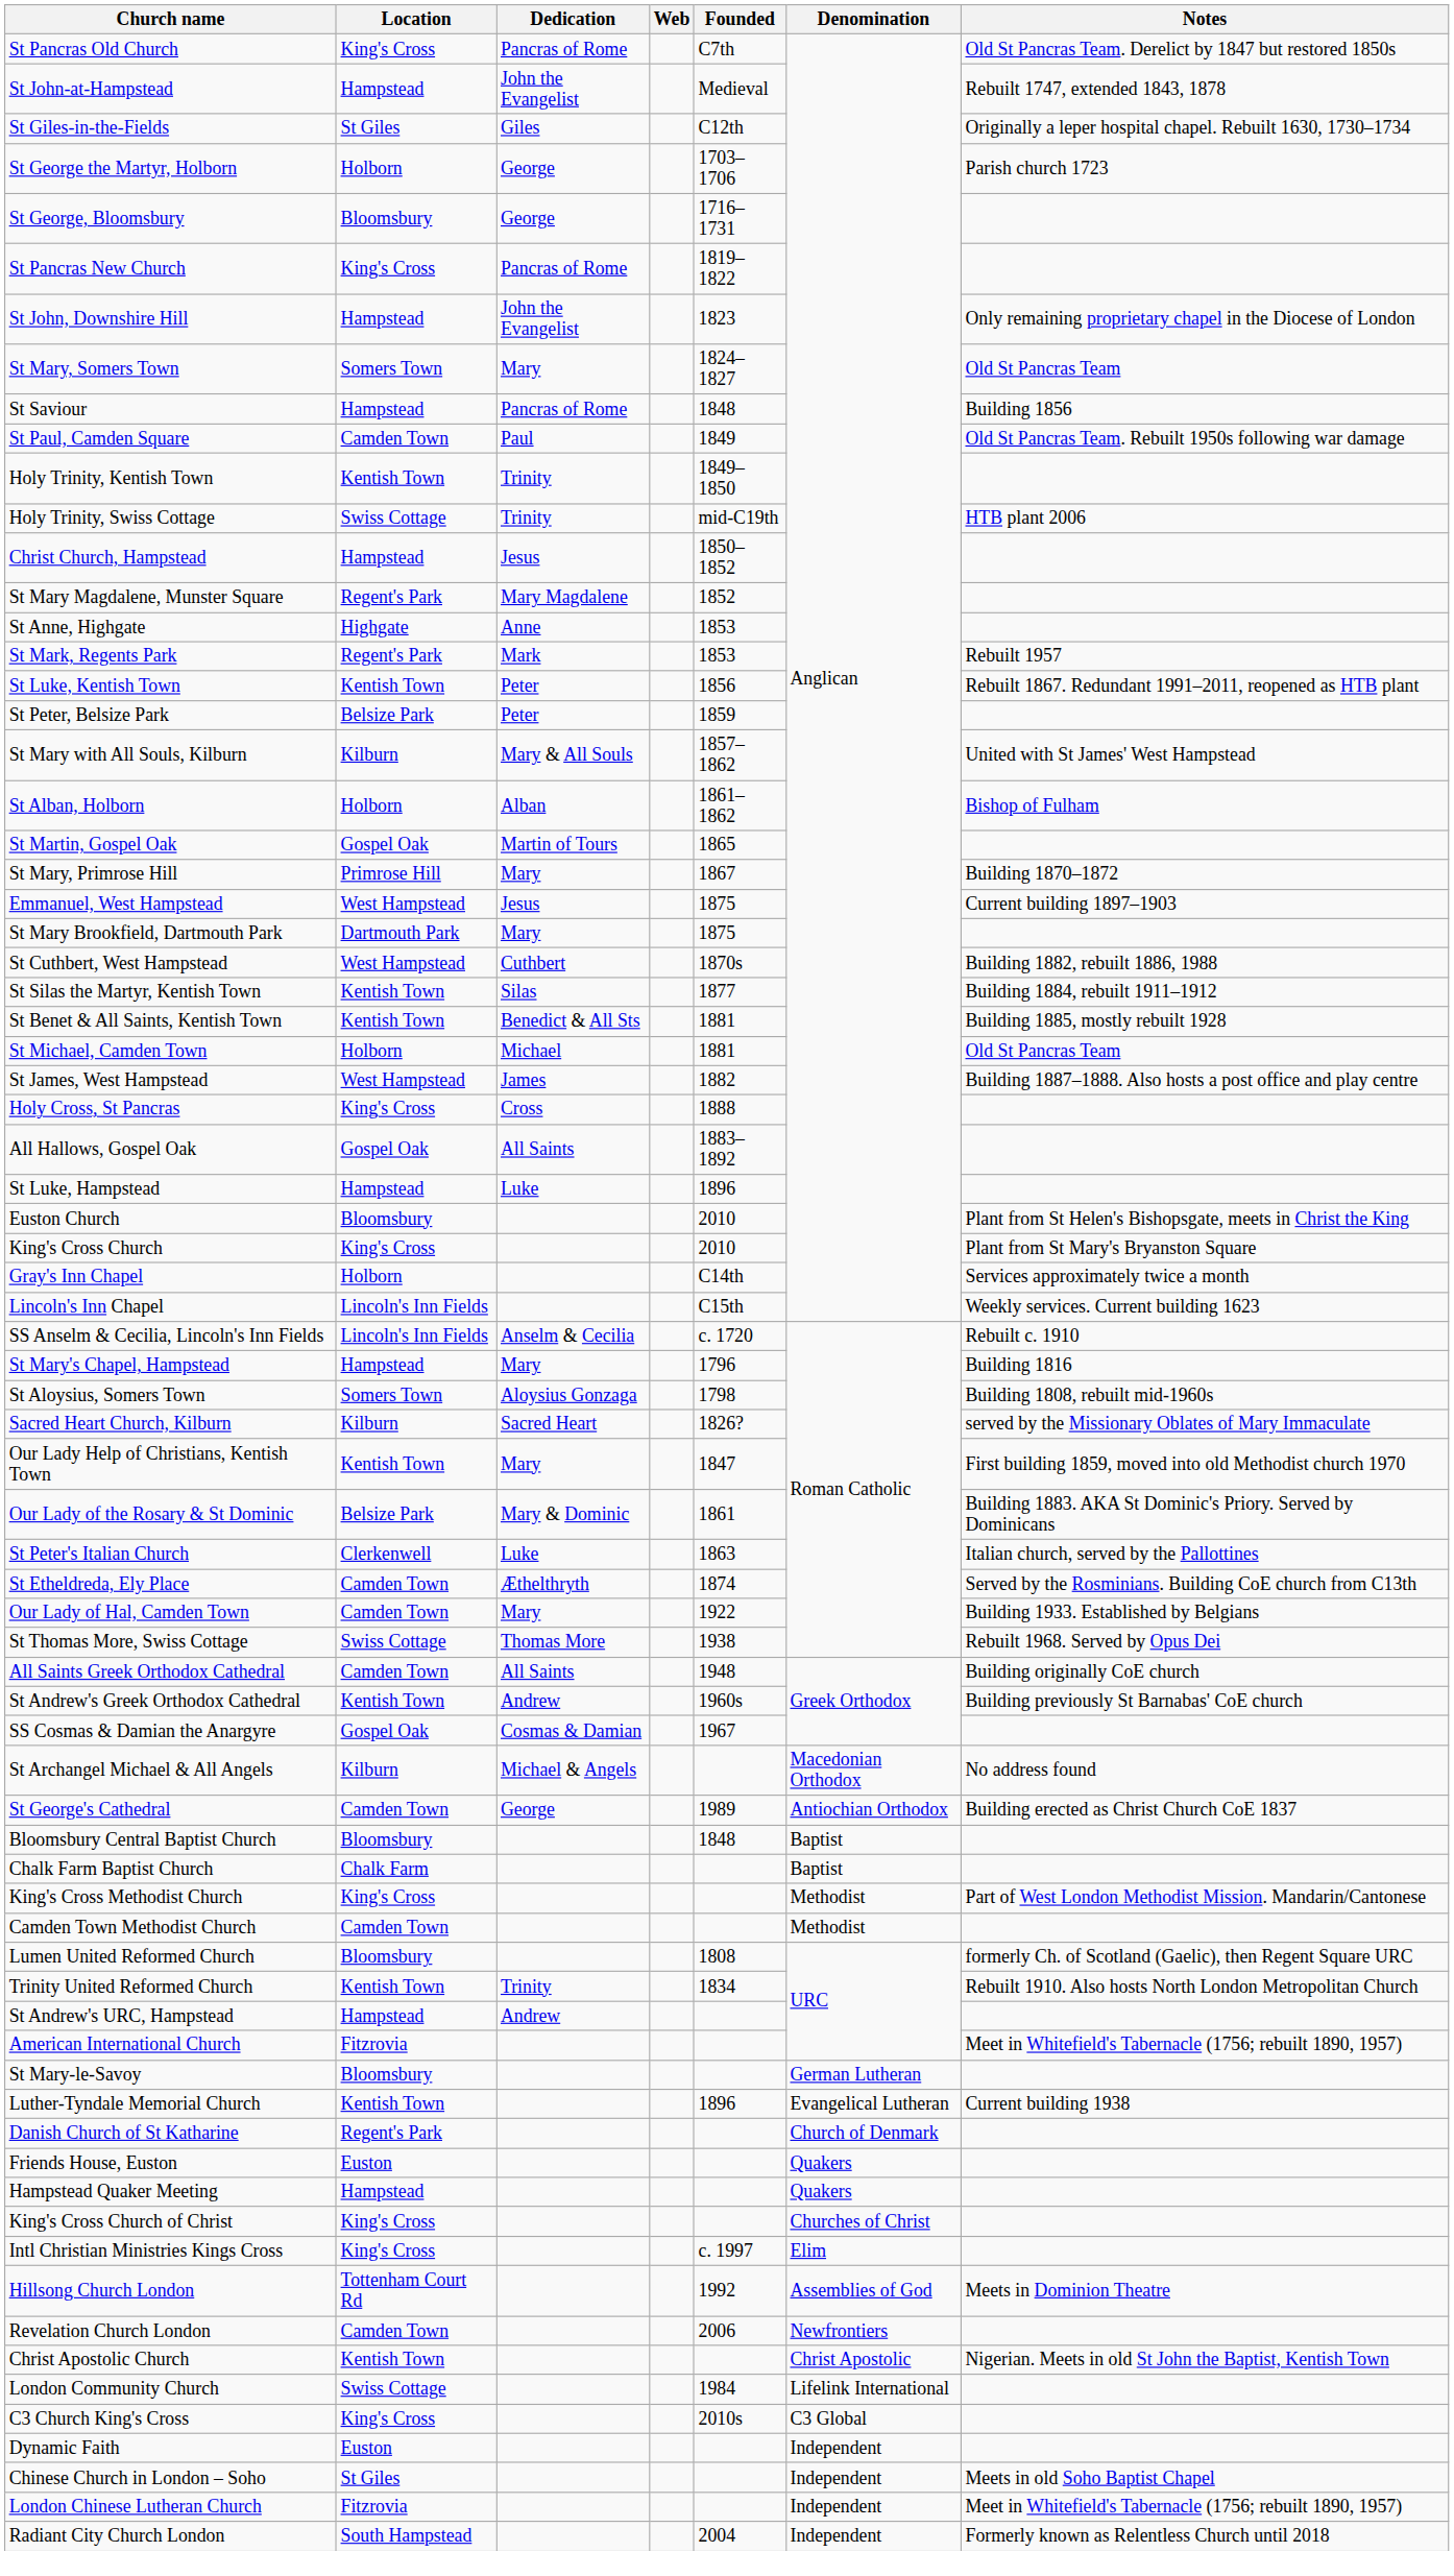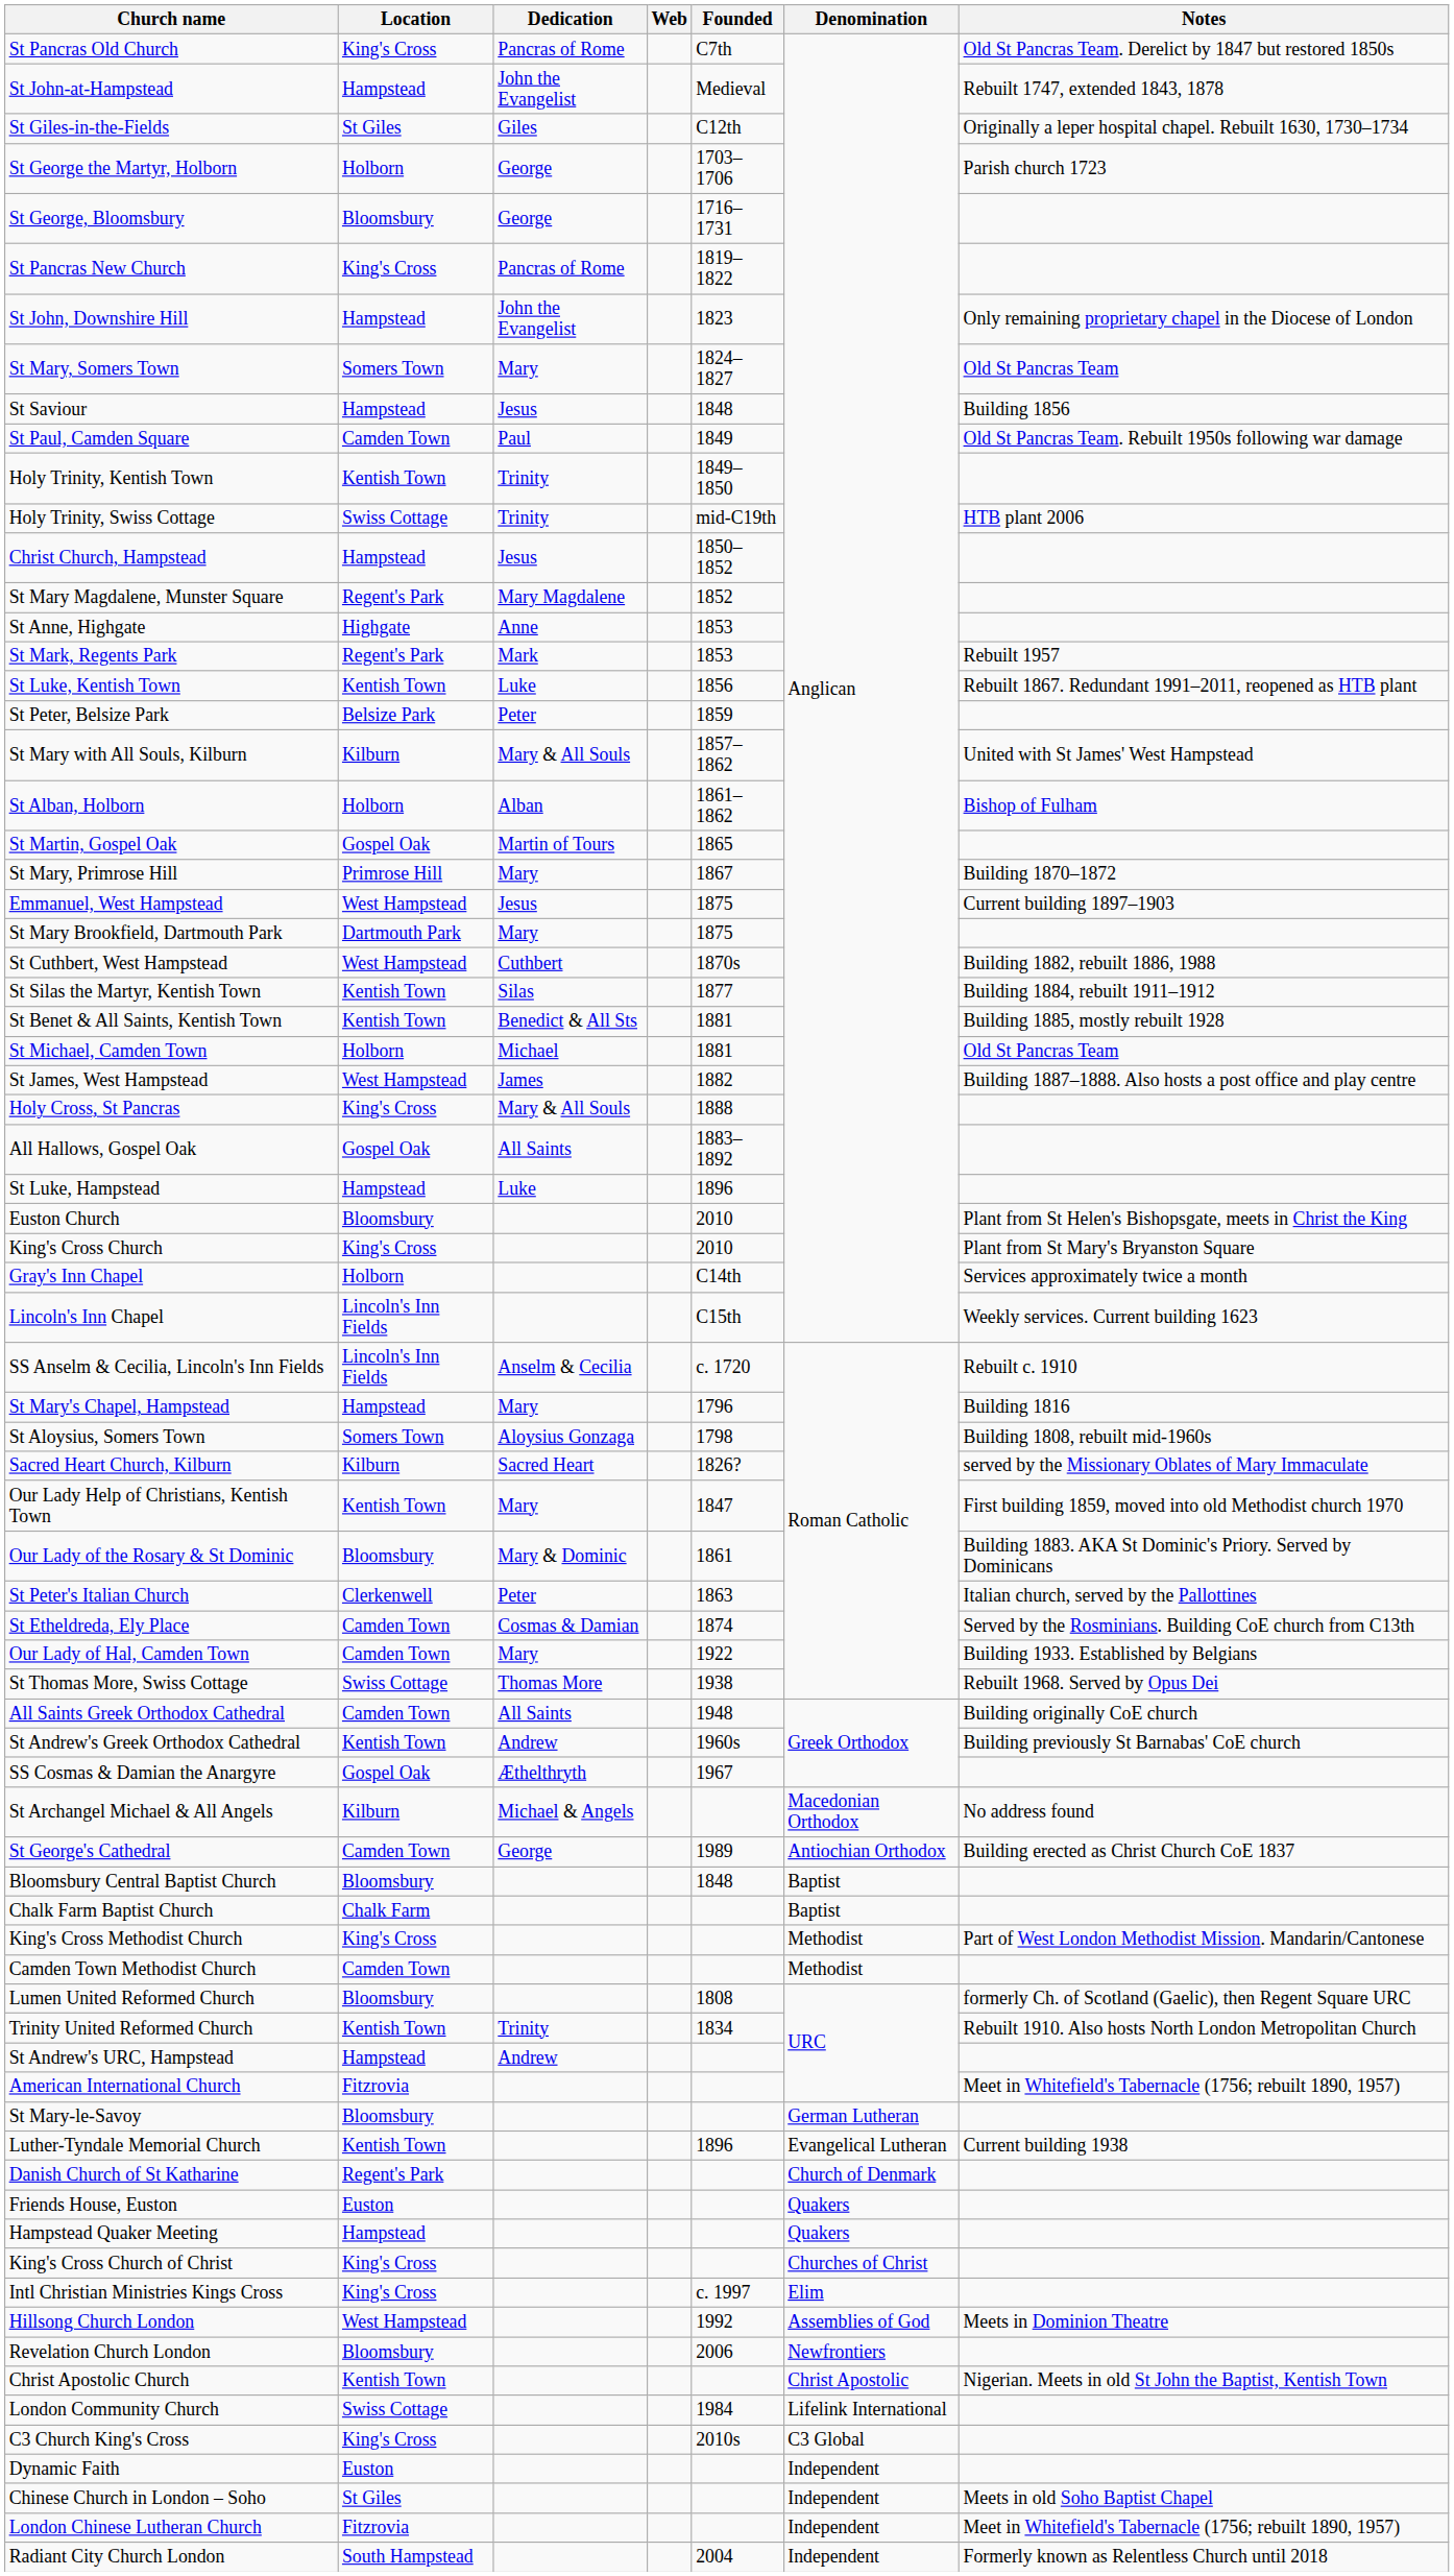St Saviour | Dedication: Pancras of Rome -> Jesus
St Luke, Kentish Town | Dedication: Peter -> Luke
Holy Cross, St Pancras | Dedication: Cross -> Mary & All Souls
Our Lady of the Rosary & St Dominic | Location: Belsize Park -> Bloomsbury
St Peter's Italian Church | Dedication: Luke -> Peter
St Etheldreda, Ely Place | Dedication: Æthelthryth -> Cosmas & Damian
SS Cosmas & Damian the Anargyre | Dedication: Cosmas & Damian -> Æthelthryth
Hillsong Church London | Location: Tottenham Court Rd -> West Hampstead
Revelation Church London | Location: Camden Town -> Bloomsbury
